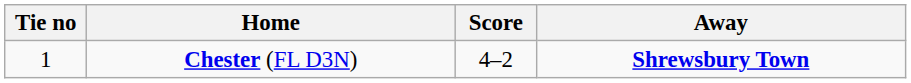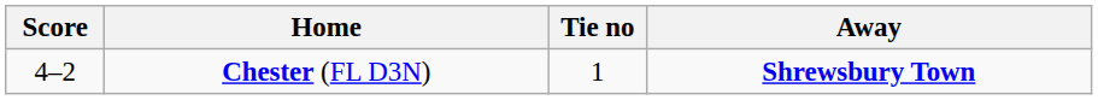columns swapped: Tie no <-> Score
